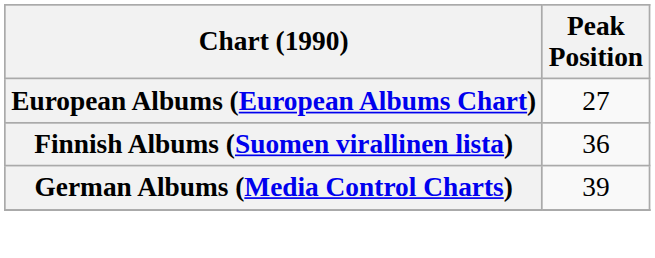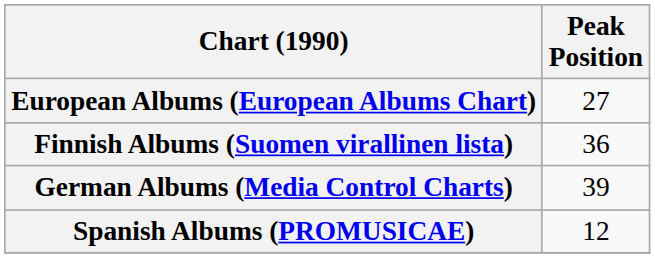+ row: Spanish Albums (PROMUSICAE) | 12
